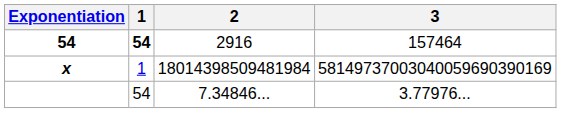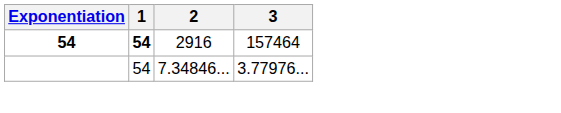- row: x | 1 | 18014398509481984 | 58149737003040059690390169
